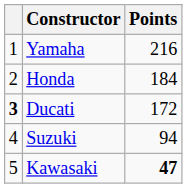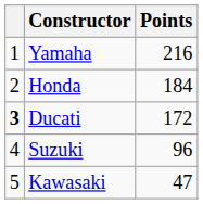Suzuki | Points: 94 -> 96
Kawasaki | Points: bold -> normal
